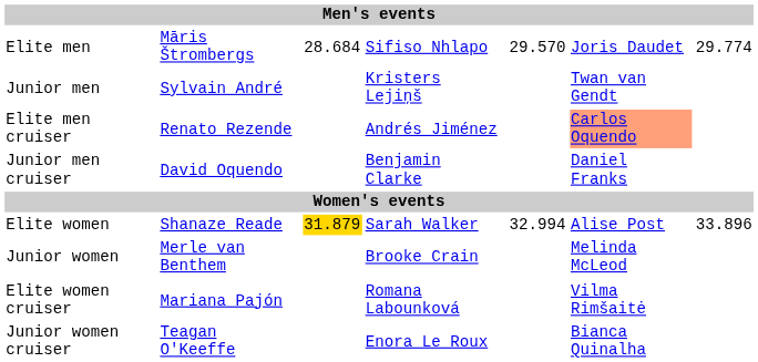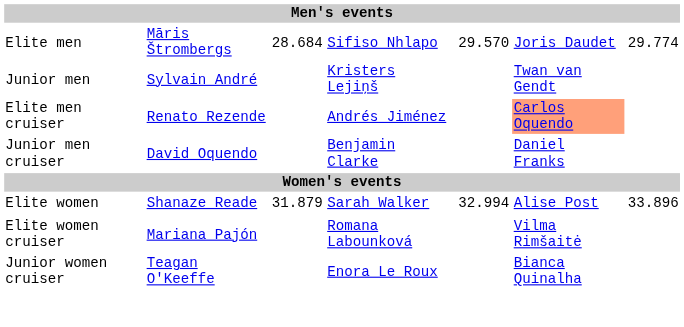Elite women | column 3: gold background -> no background
- row: Junior women | Merle van Benthem | Brooke Crain | Melinda McLeod
